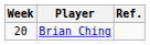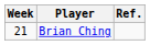Brian Ching | Week: 20 -> 21
